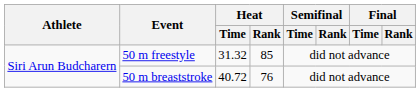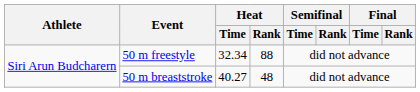50 m freestyle | Heat / Time: 31.32 -> 32.34
50 m freestyle | Heat / Rank: 85 -> 88
50 m breaststroke | Heat / Time: 40.72 -> 40.27
50 m breaststroke | Heat / Rank: 76 -> 48
